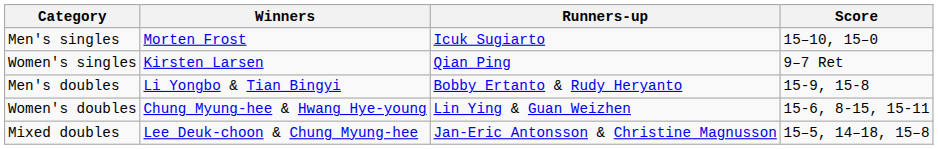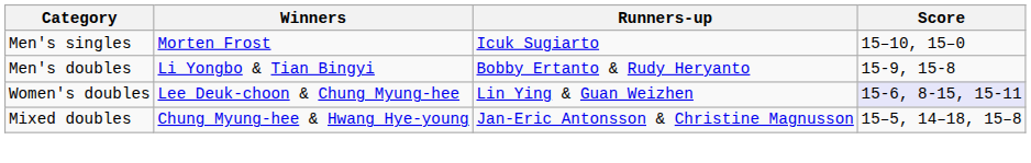- row: Women's singles | Kirsten Larsen | Qian Ping | 9–7 Ret
Women's doubles | Winners: Chung Myung-hee & Hwang Hye-young -> Lee Deuk-choon & Chung Myung-hee
Women's doubles | Score: no background -> lavender background
Mixed doubles | Winners: Lee Deuk-choon & Chung Myung-hee -> Chung Myung-hee & Hwang Hye-young
